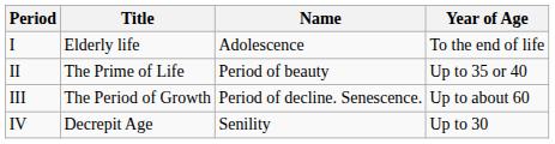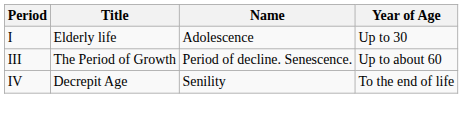I | Year of Age: To the end of life -> Up to 30
- row: II | The Prime of Life | Period of beauty | Up to 35 or 40
IV | Year of Age: Up to 30 -> To the end of life
